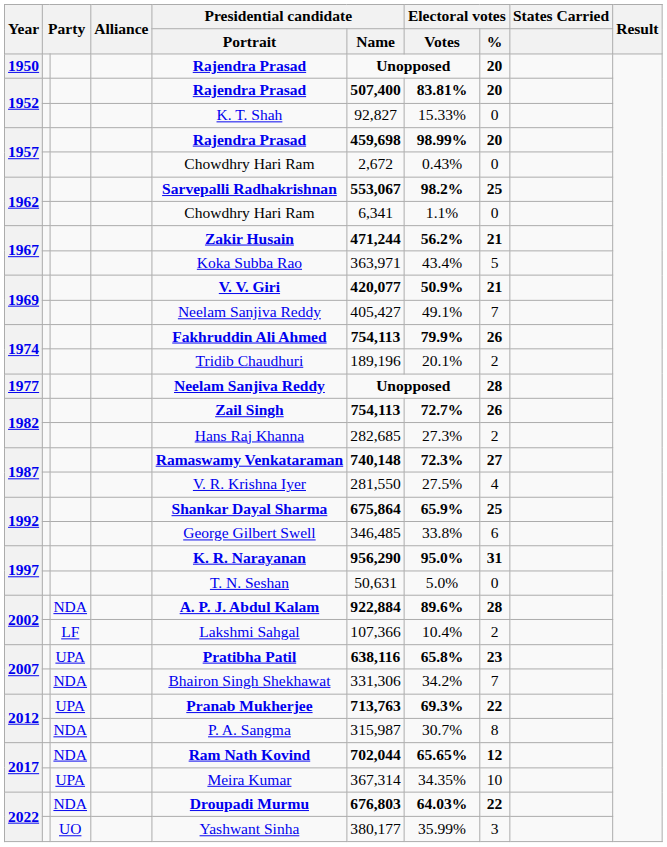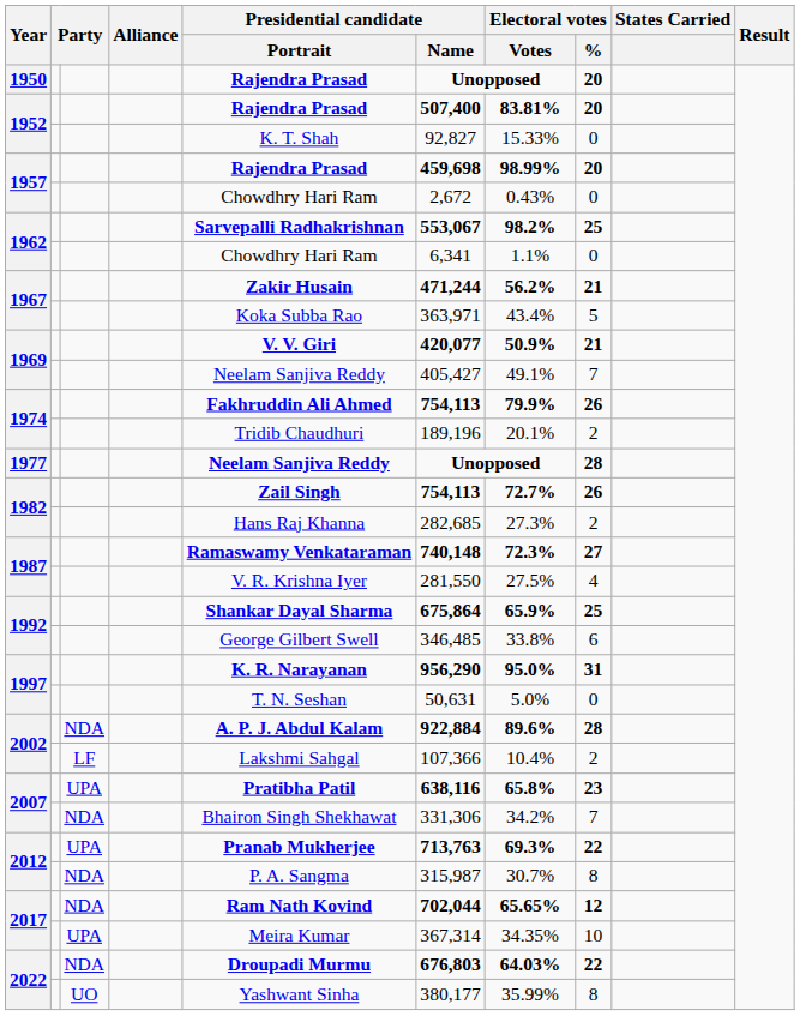2022 / UO | Electoral votes / %: 3 -> 8
